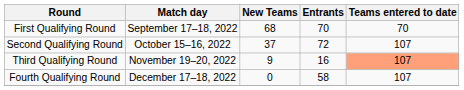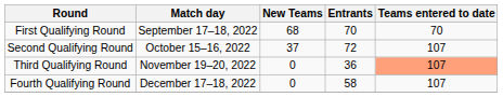Third Qualifying Round | New Teams: 9 -> 0
Third Qualifying Round | Entrants: 16 -> 36
